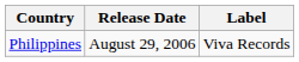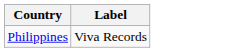- column: Release Date | August 29, 2006
